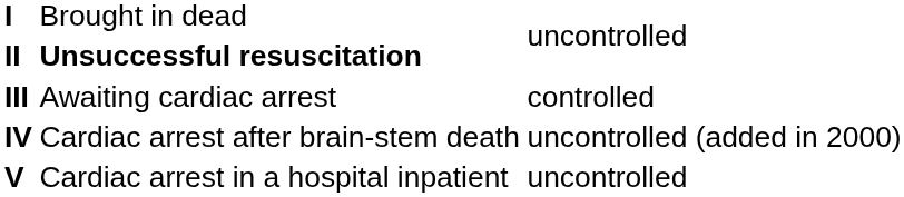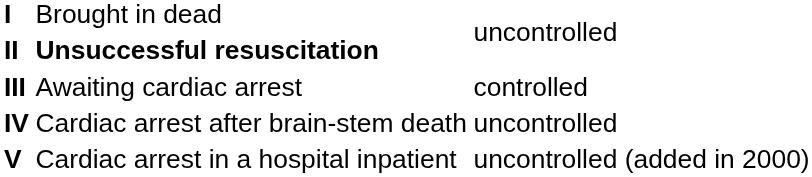IV | column 4: uncontrolled (added in 2000) -> uncontrolled
V | column 4: uncontrolled -> uncontrolled (added in 2000)
